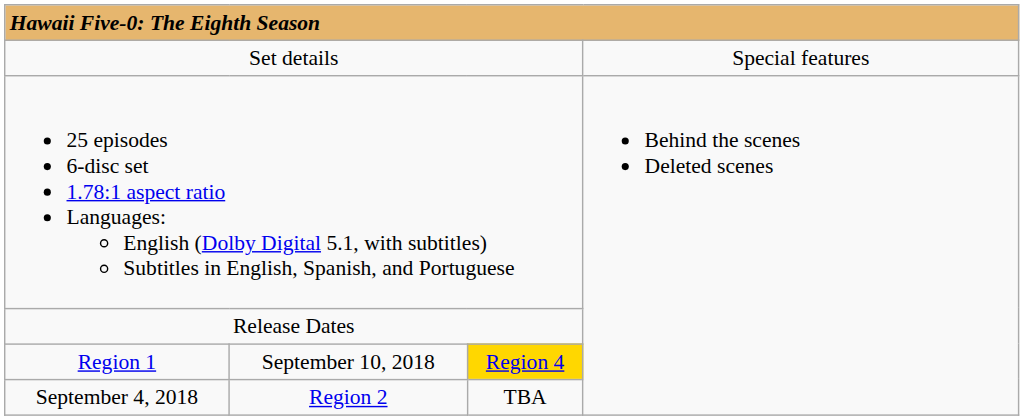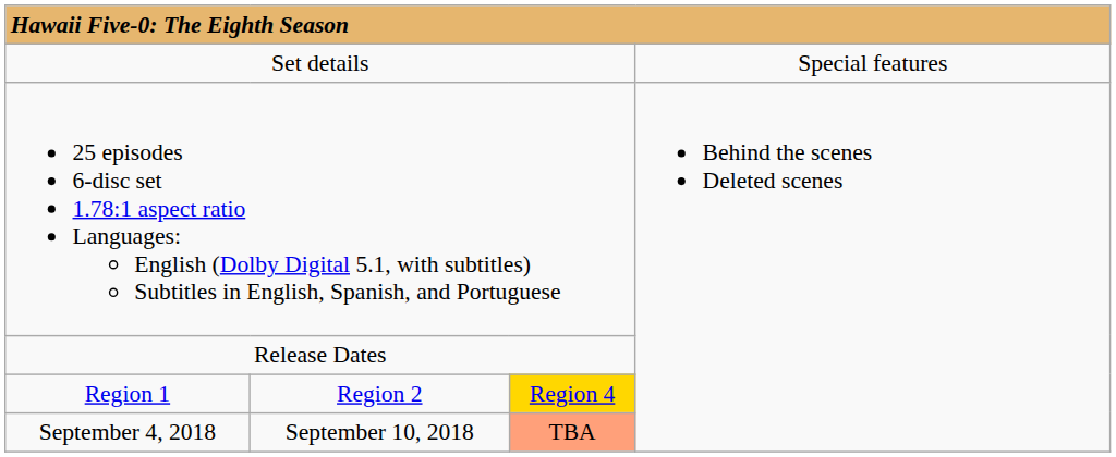Region 1 | column 2: September 10, 2018 -> Region 2
September 4, 2018 | column 2: Region 2 -> September 10, 2018
September 4, 2018 | column 3: no background -> lightsalmon background
